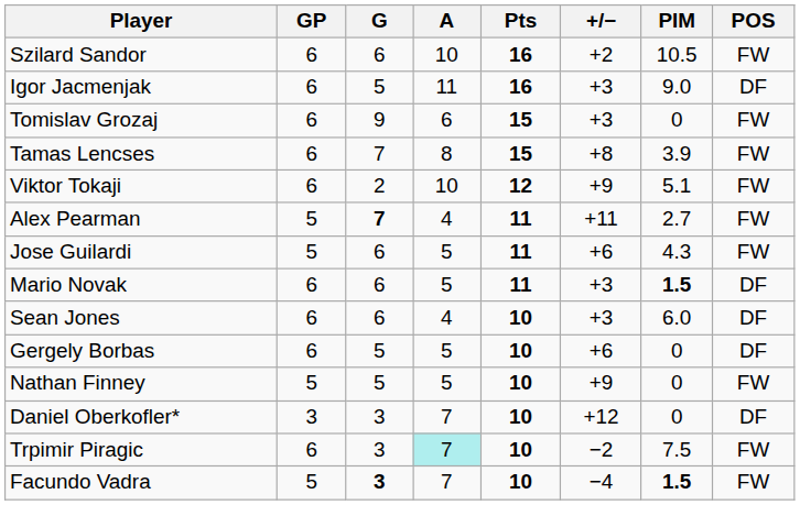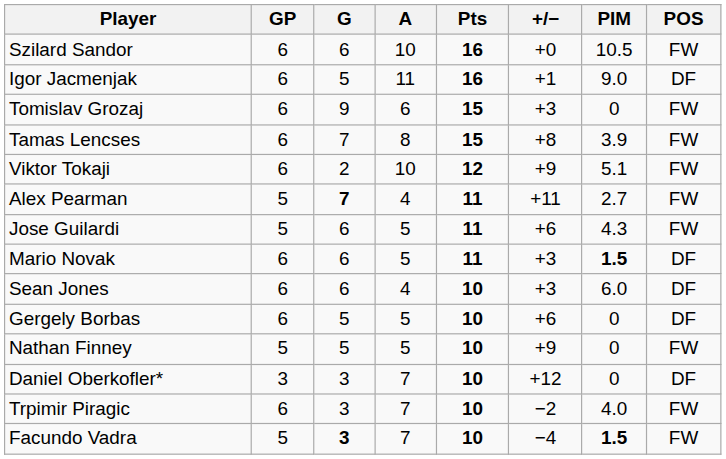Szilard Sandor | +/−: +2 -> +0
Igor Jacmenjak | +/−: +3 -> +1
Trpimir Piragic | A: paleturquoise background -> no background
Trpimir Piragic | PIM: 7.5 -> 4.0
